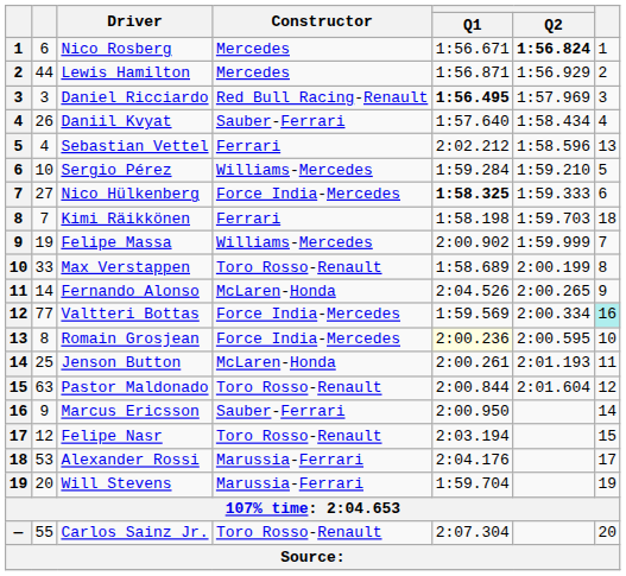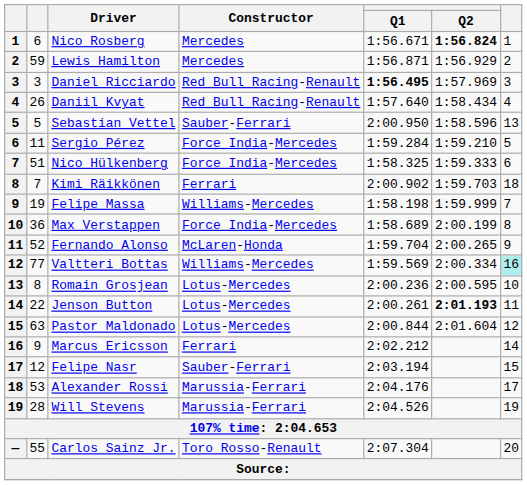Lewis Hamilton | column 2: 44 -> 59
Daniil Kvyat | Constructor: Sauber-Ferrari -> Red Bull Racing-Renault
Sebastian Vettel | column 2: 4 -> 5
Sebastian Vettel | Constructor: Ferrari -> Sauber-Ferrari
Sebastian Vettel | Q1: 2:02.212 -> 2:00.950
Sergio Pérez | column 2: 10 -> 11
Sergio Pérez | Constructor: Williams-Mercedes -> Force India-Mercedes
Nico Hülkenberg | column 2: 27 -> 51
Nico Hülkenberg | Q1: bold -> normal
Kimi Räikkönen | Q1: 1:58.198 -> 2:00.902
Felipe Massa | Q1: 2:00.902 -> 1:58.198
Max Verstappen | column 2: 33 -> 36
Max Verstappen | Constructor: Toro Rosso-Renault -> Force India-Mercedes
Fernando Alonso | column 2: 14 -> 52
Fernando Alonso | Q1: 2:04.526 -> 1:59.704
Valtteri Bottas | Constructor: Force India-Mercedes -> Williams-Mercedes
Romain Grosjean | Constructor: Force India-Mercedes -> Lotus-Mercedes
Romain Grosjean | Q1: lightyellow background -> no background
Jenson Button | column 2: 25 -> 22
Jenson Button | Constructor: McLaren-Honda -> Lotus-Mercedes
Jenson Button | Q2: normal -> bold
Pastor Maldonado | Constructor: Toro Rosso-Renault -> Lotus-Mercedes
Marcus Ericsson | Constructor: Sauber-Ferrari -> Ferrari
Marcus Ericsson | Q1: 2:00.950 -> 2:02.212
Felipe Nasr | Constructor: Toro Rosso-Renault -> Sauber-Ferrari
Will Stevens | column 2: 20 -> 28
Will Stevens | Q1: 1:59.704 -> 2:04.526
